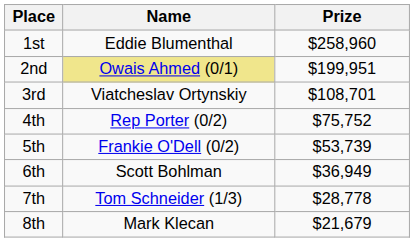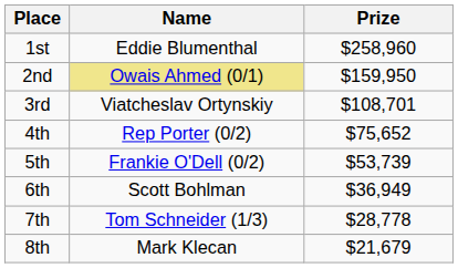2nd | Prize: $199,951 -> $159,950
4th | Prize: $75,752 -> $75,652
